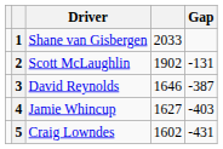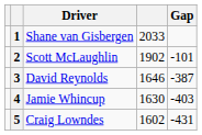2 | Gap: -131 -> -101
4 | column 4: 1627 -> 1630
